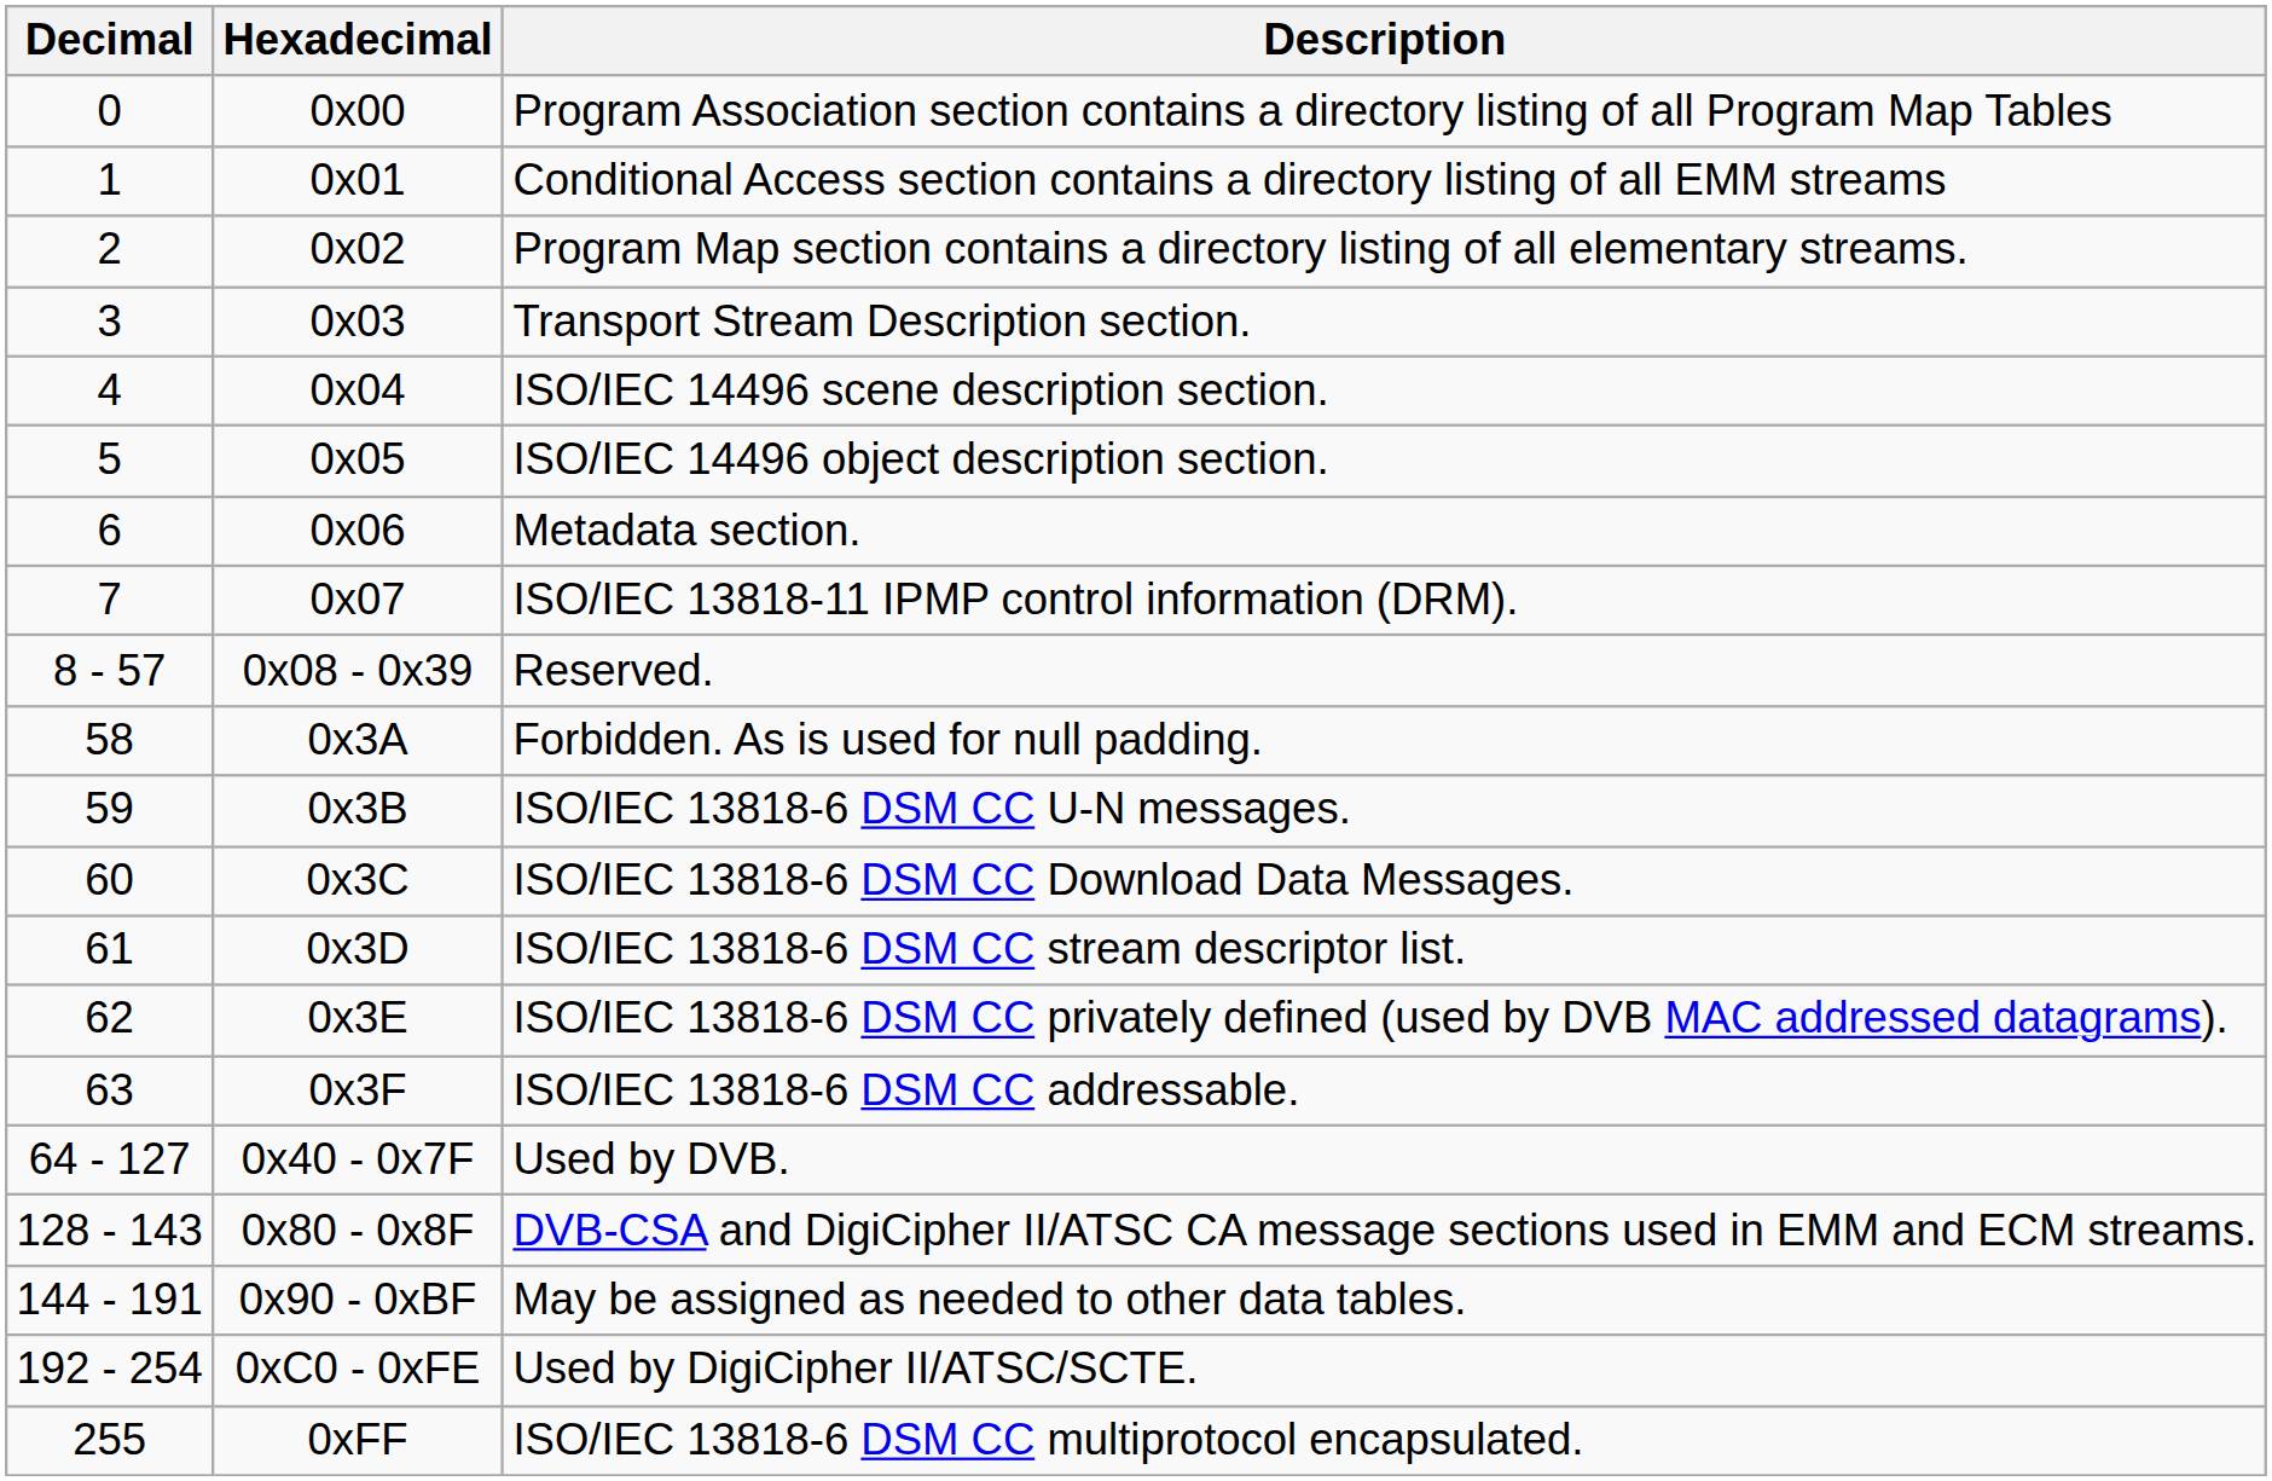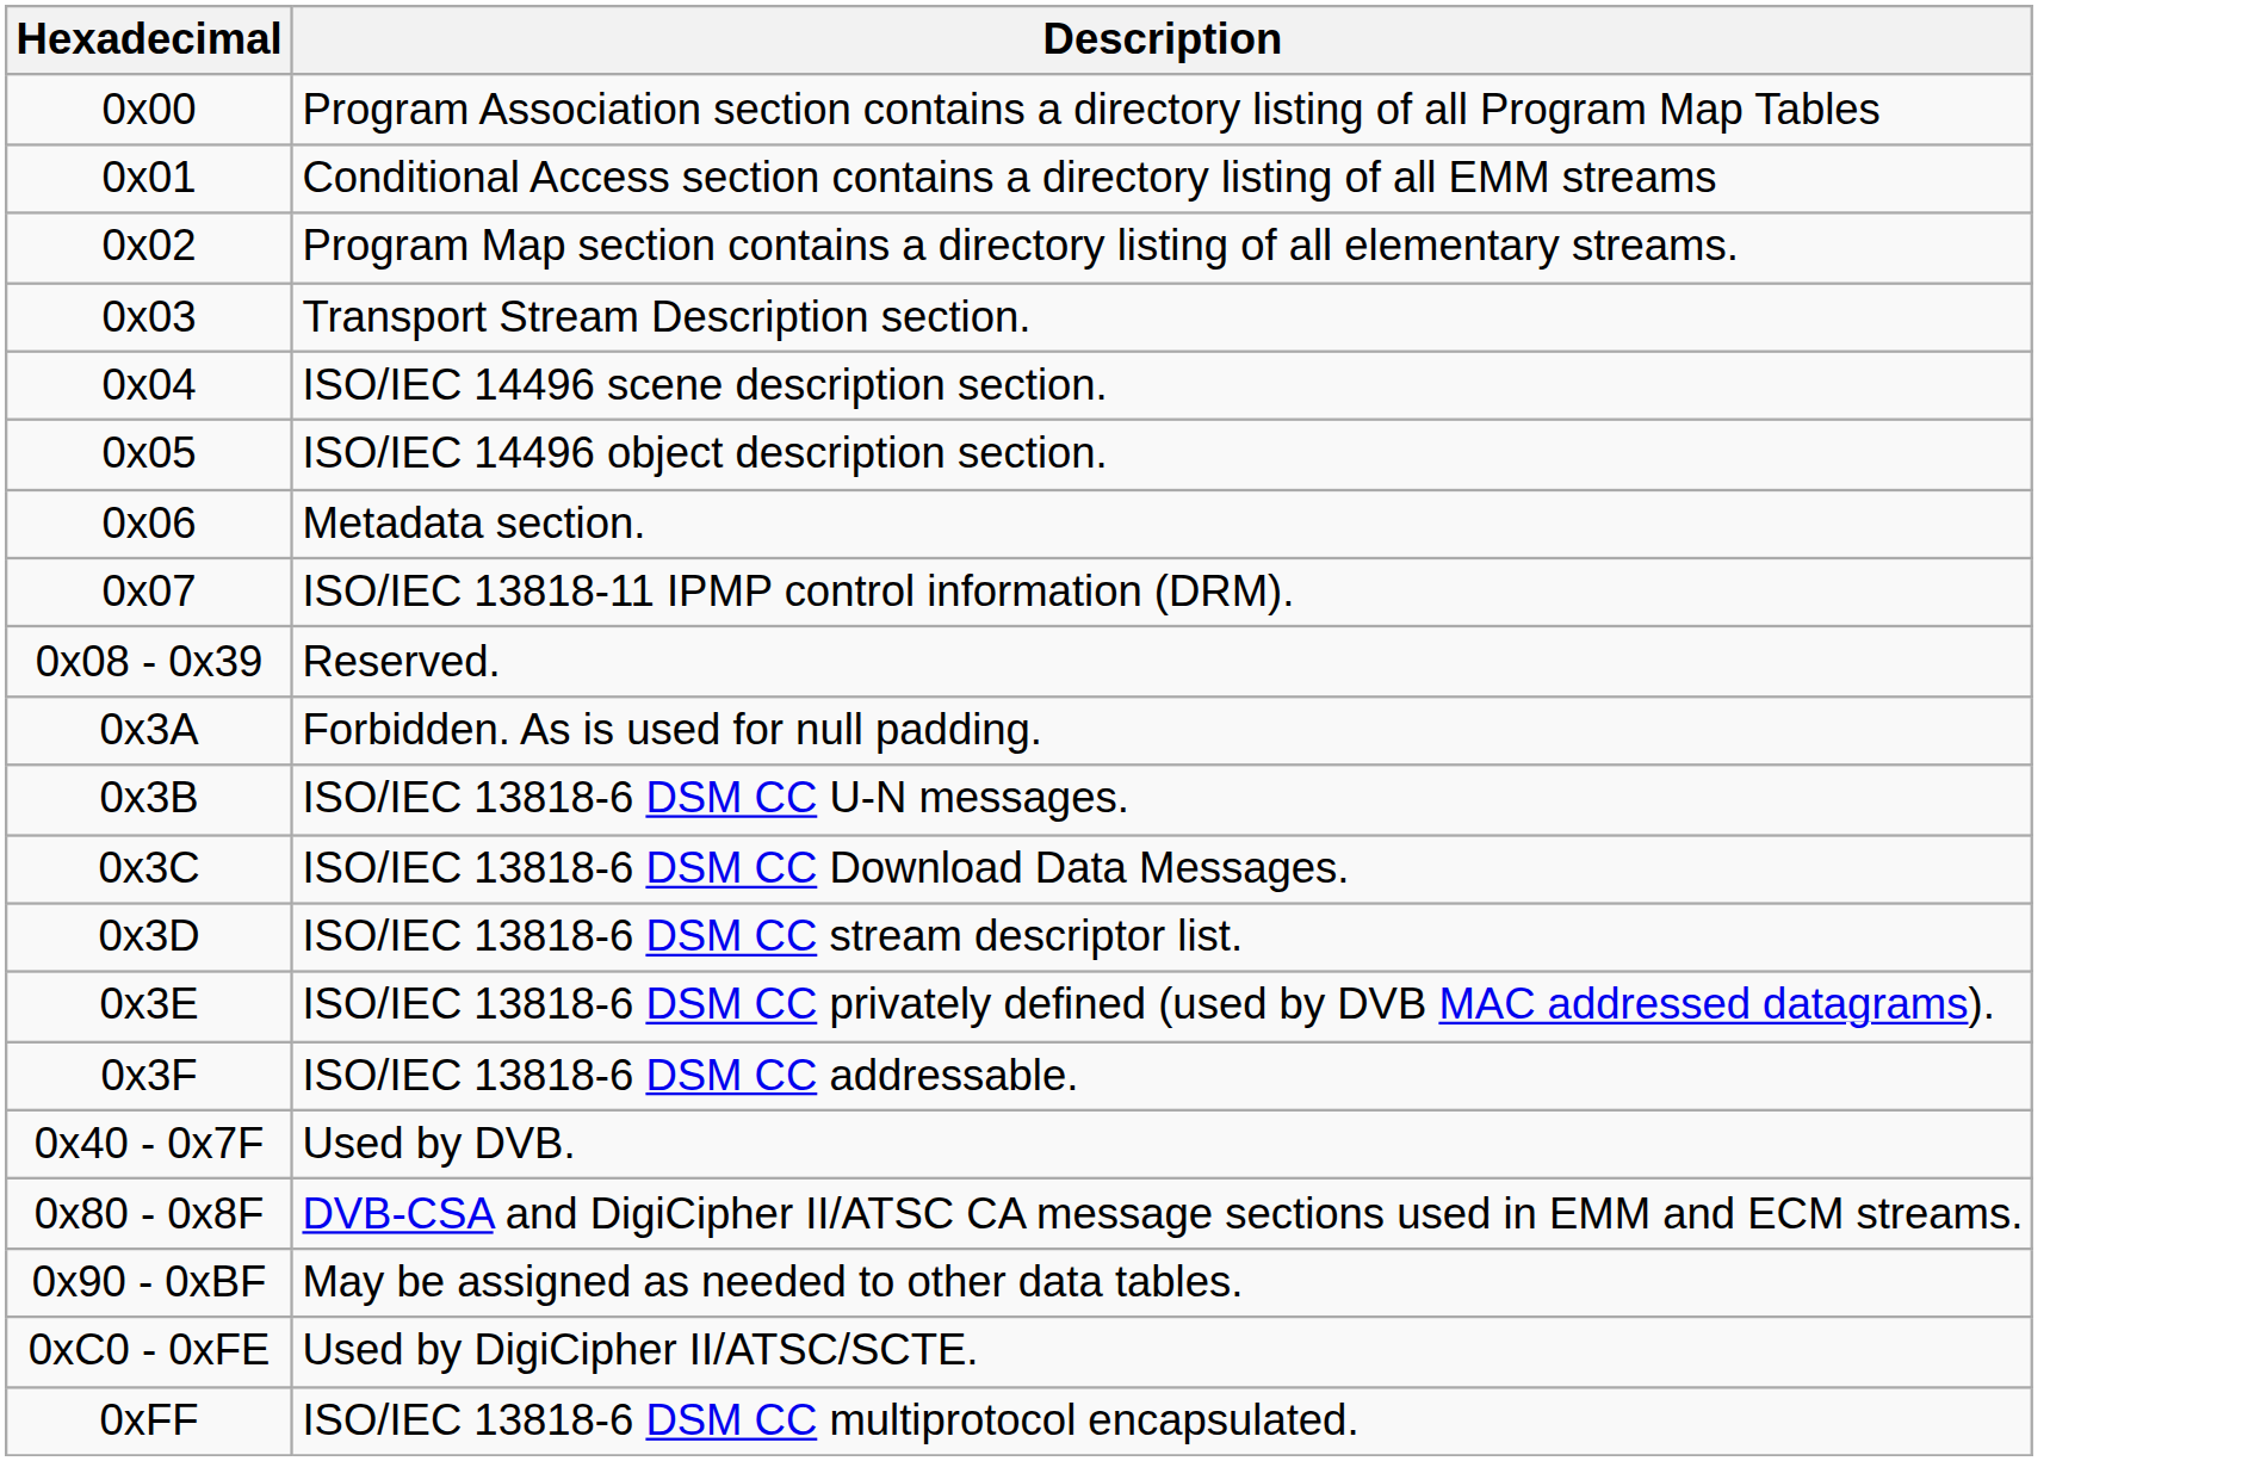- column: Decimal | 0 | 1 | 2 | 3 | 4 | 5 | 6 | 7 | 8 - 57 | 58 | 59 | 60 | 61 | 62 | 63 | 64 - 127 | 128 - 143 | 144 - 191 | 192 - 254 | 255
